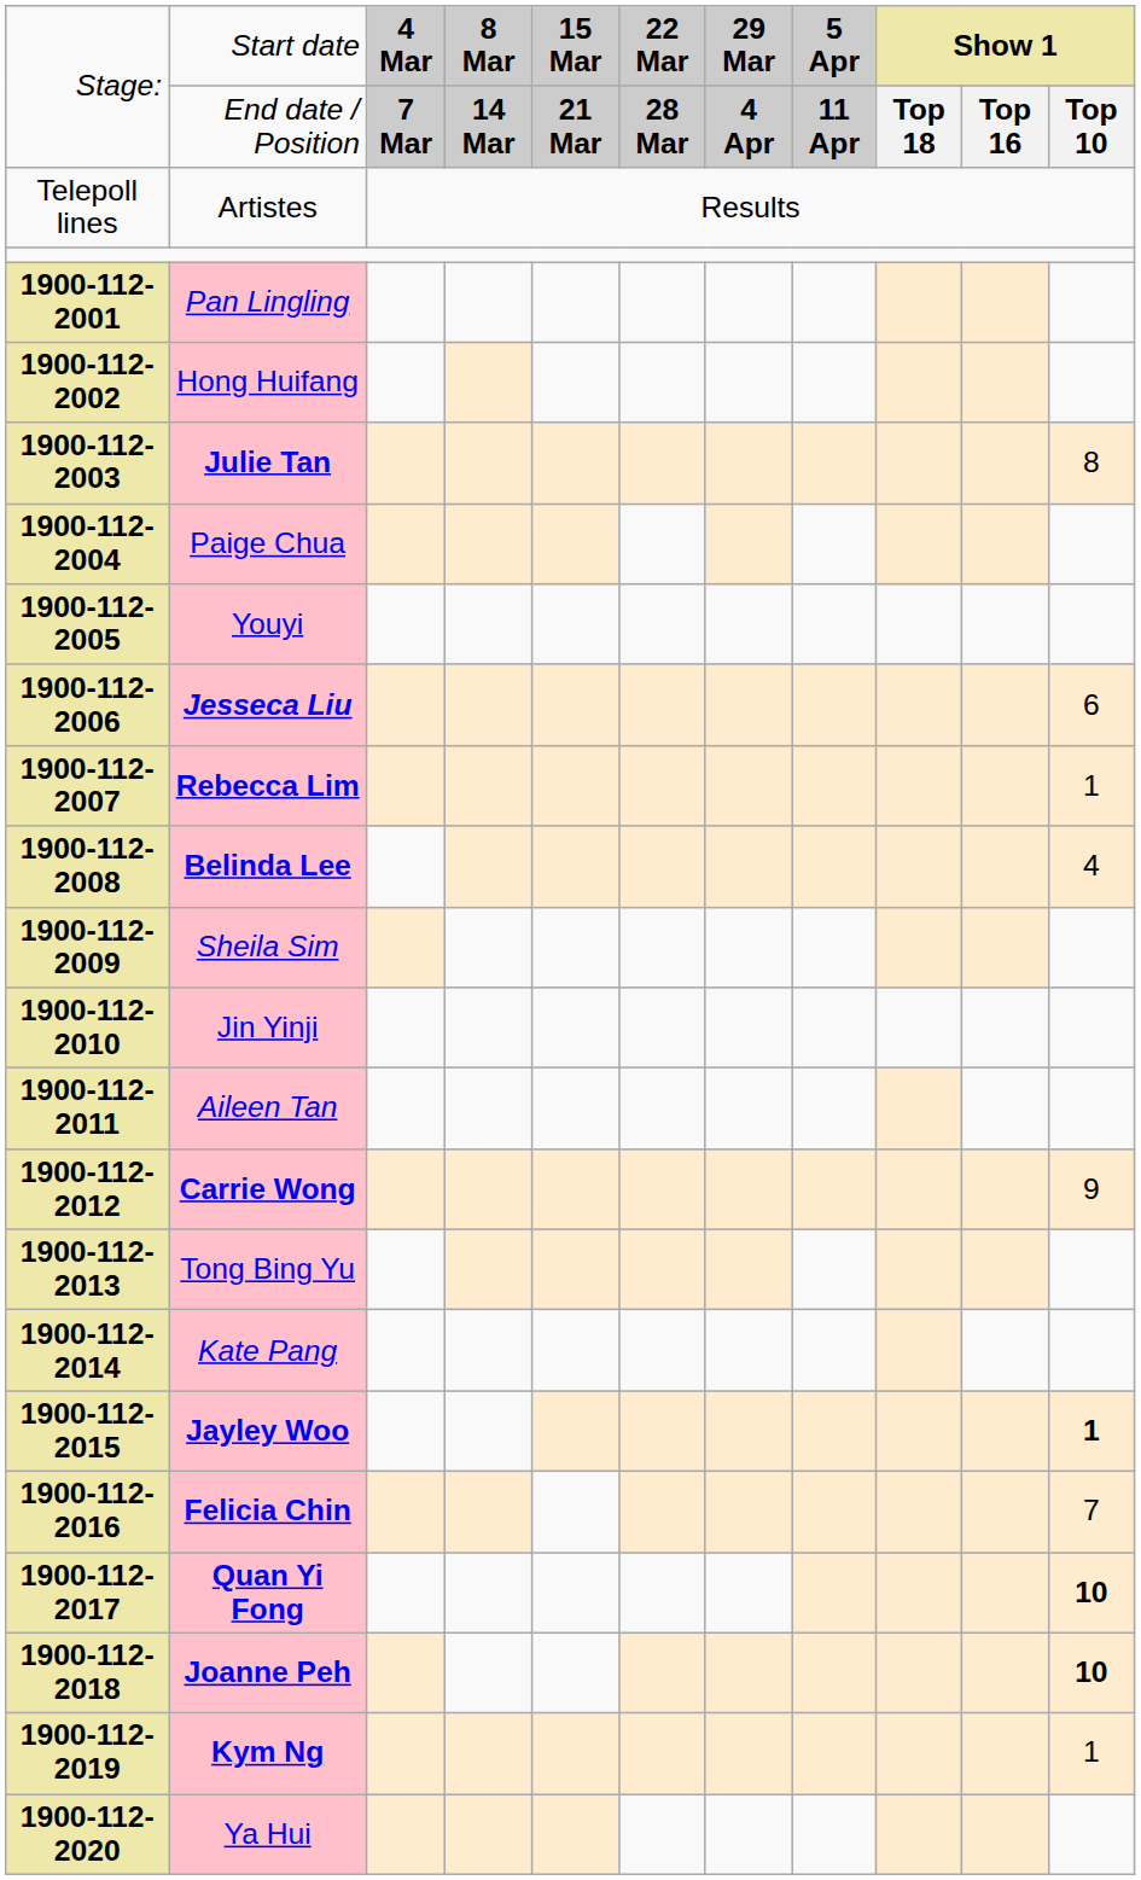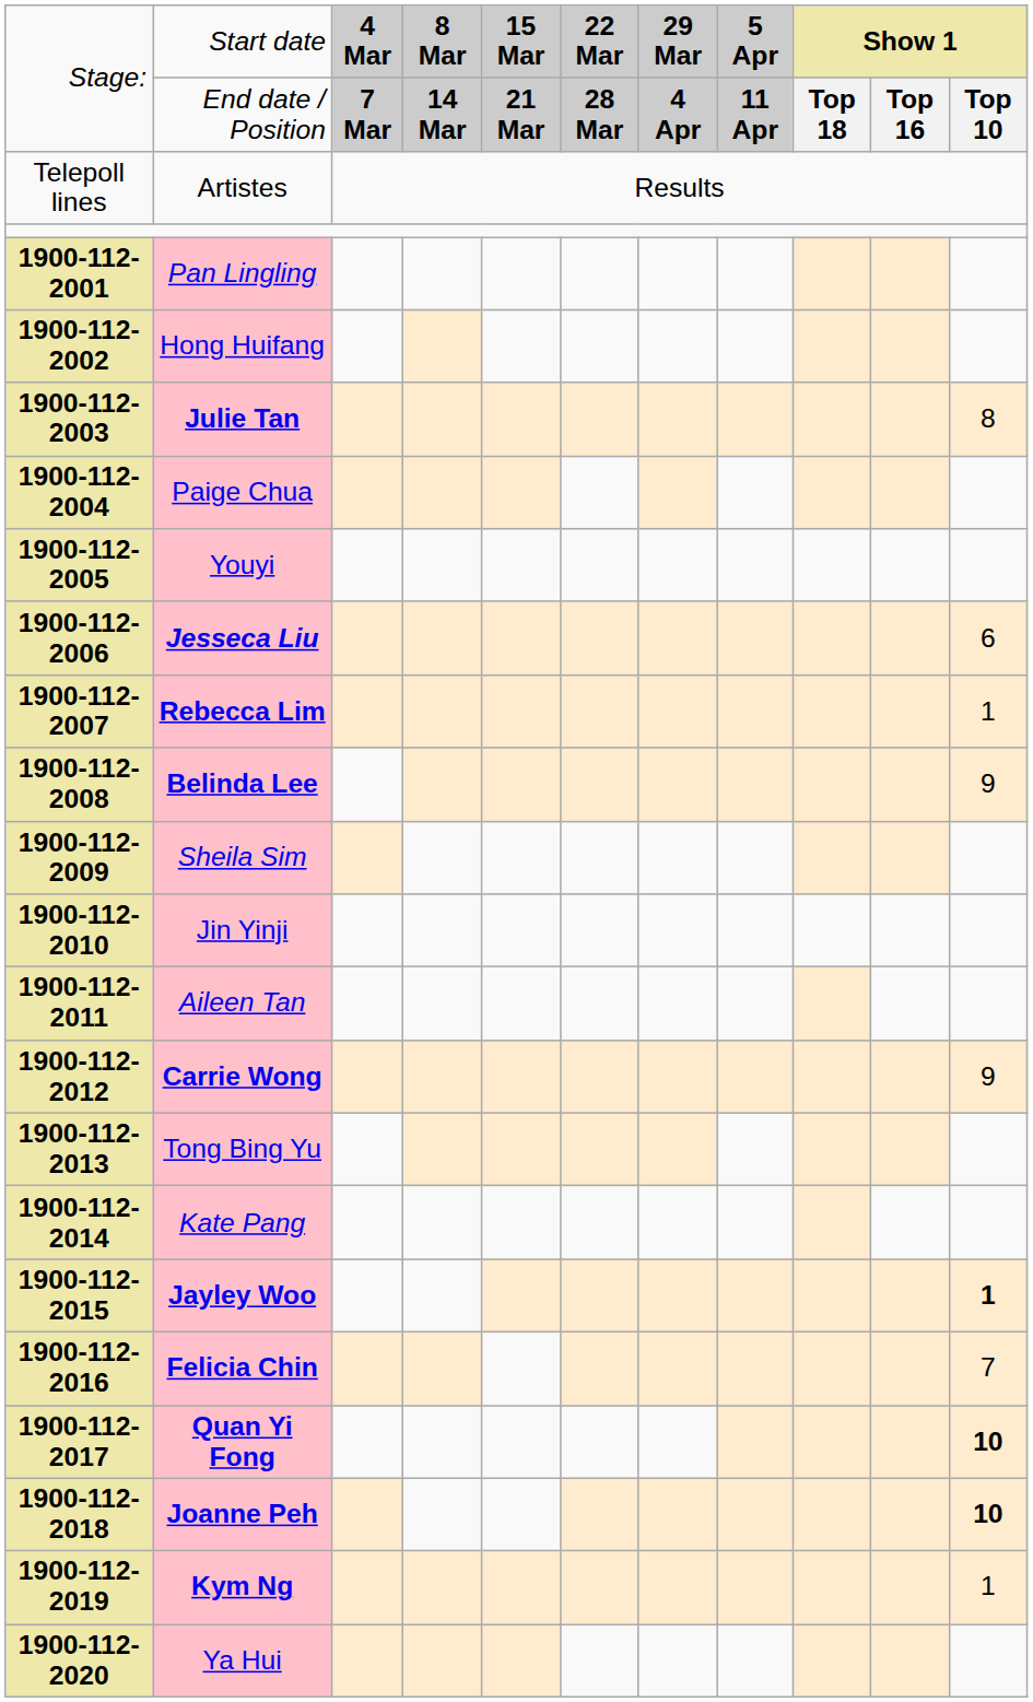Belinda Lee | column 11: 4 -> 9
